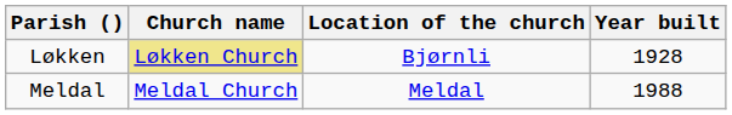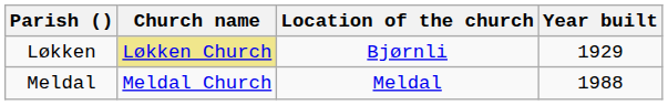Løkken | Year built: 1928 -> 1929
